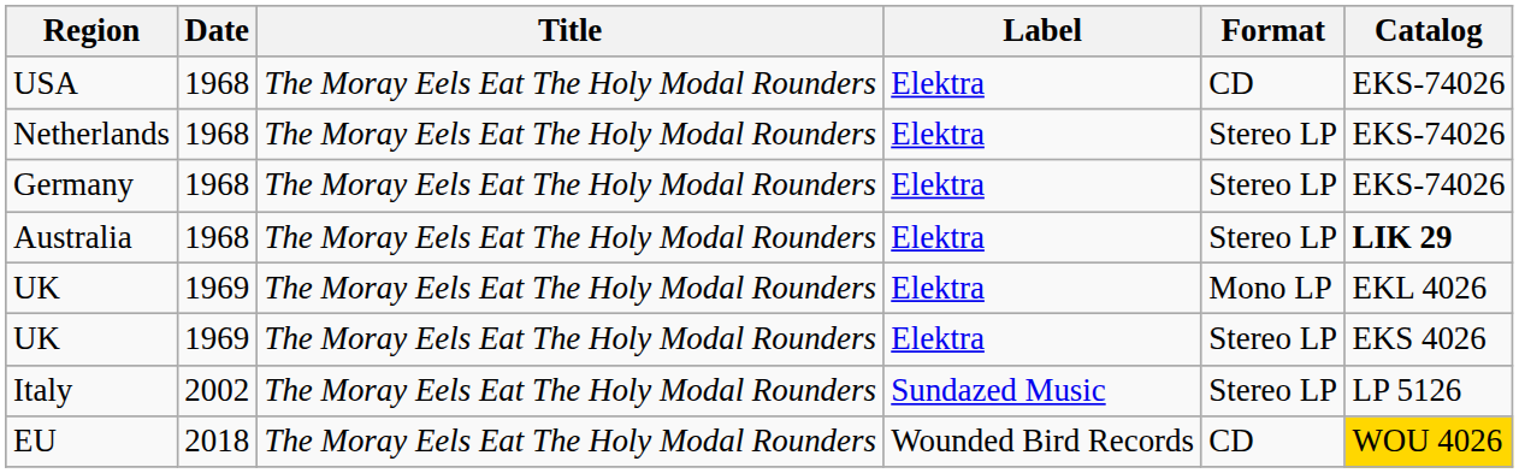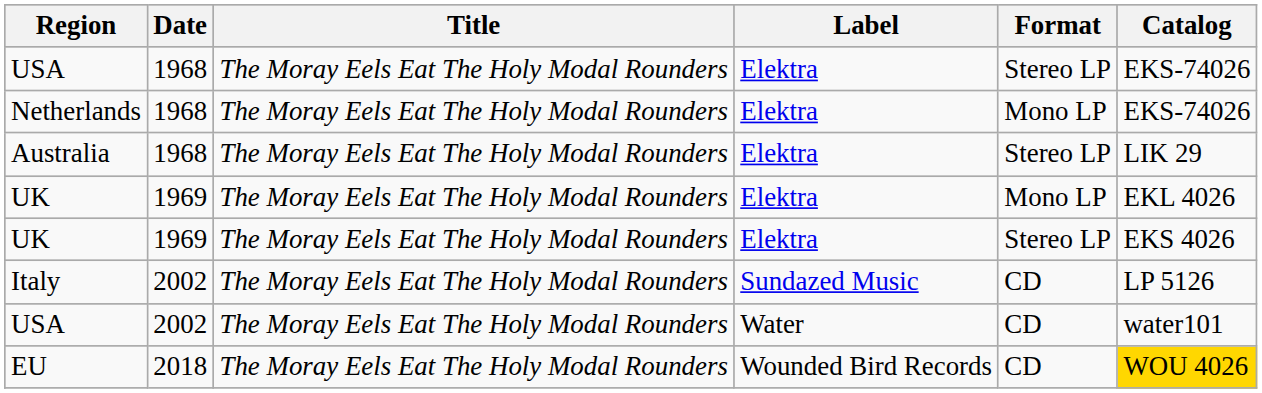USA / 1968 | Format: CD -> Stereo LP
Netherlands | Format: Stereo LP -> Mono LP
- row: Germany | 1968 | The Moray Eels Eat The Holy Modal Rounders | Elektra | Stereo LP | EKS-74026
Australia | Catalog: bold -> normal
Italy | Format: Stereo LP -> CD
+ row: USA | 2002 | The Moray Eels Eat The Holy Modal Rounders | Water | CD | water101
